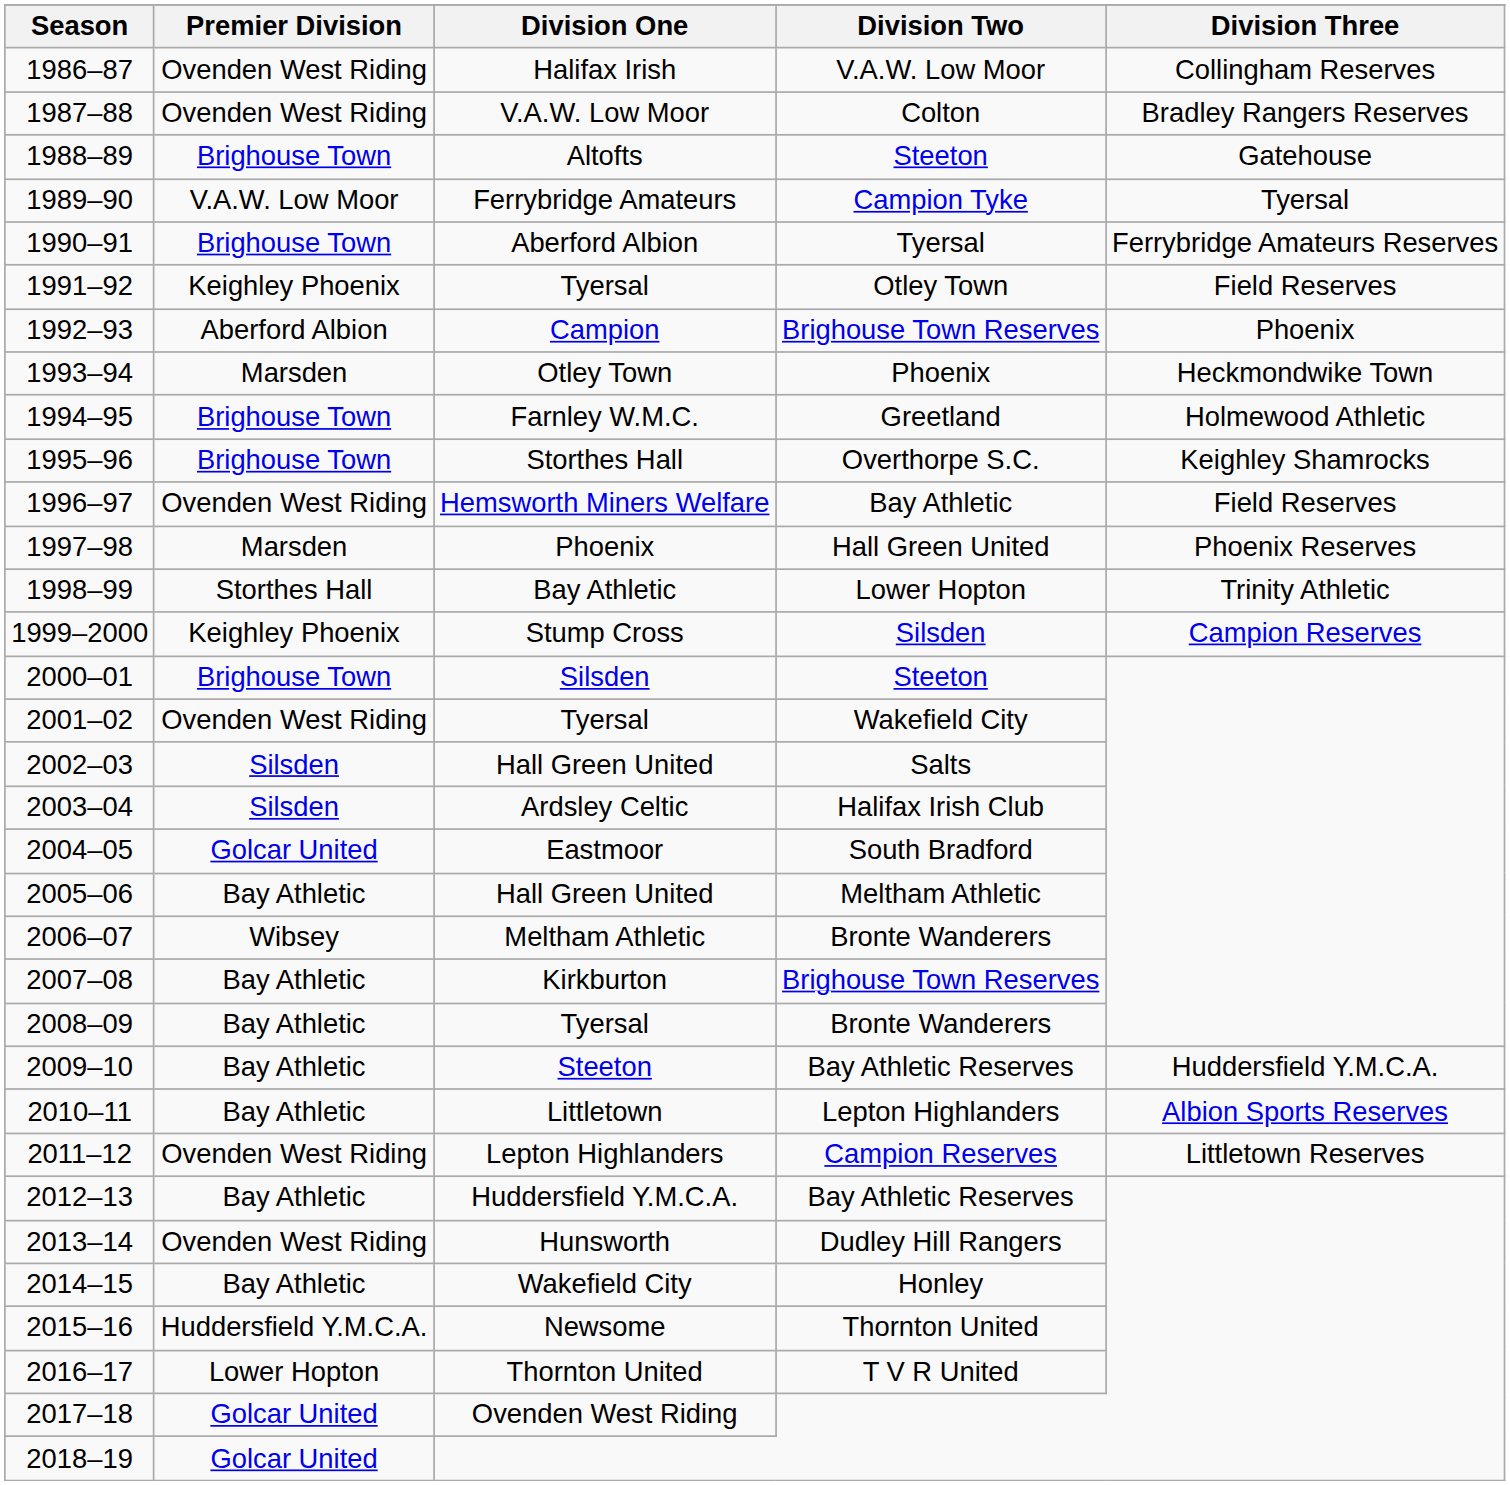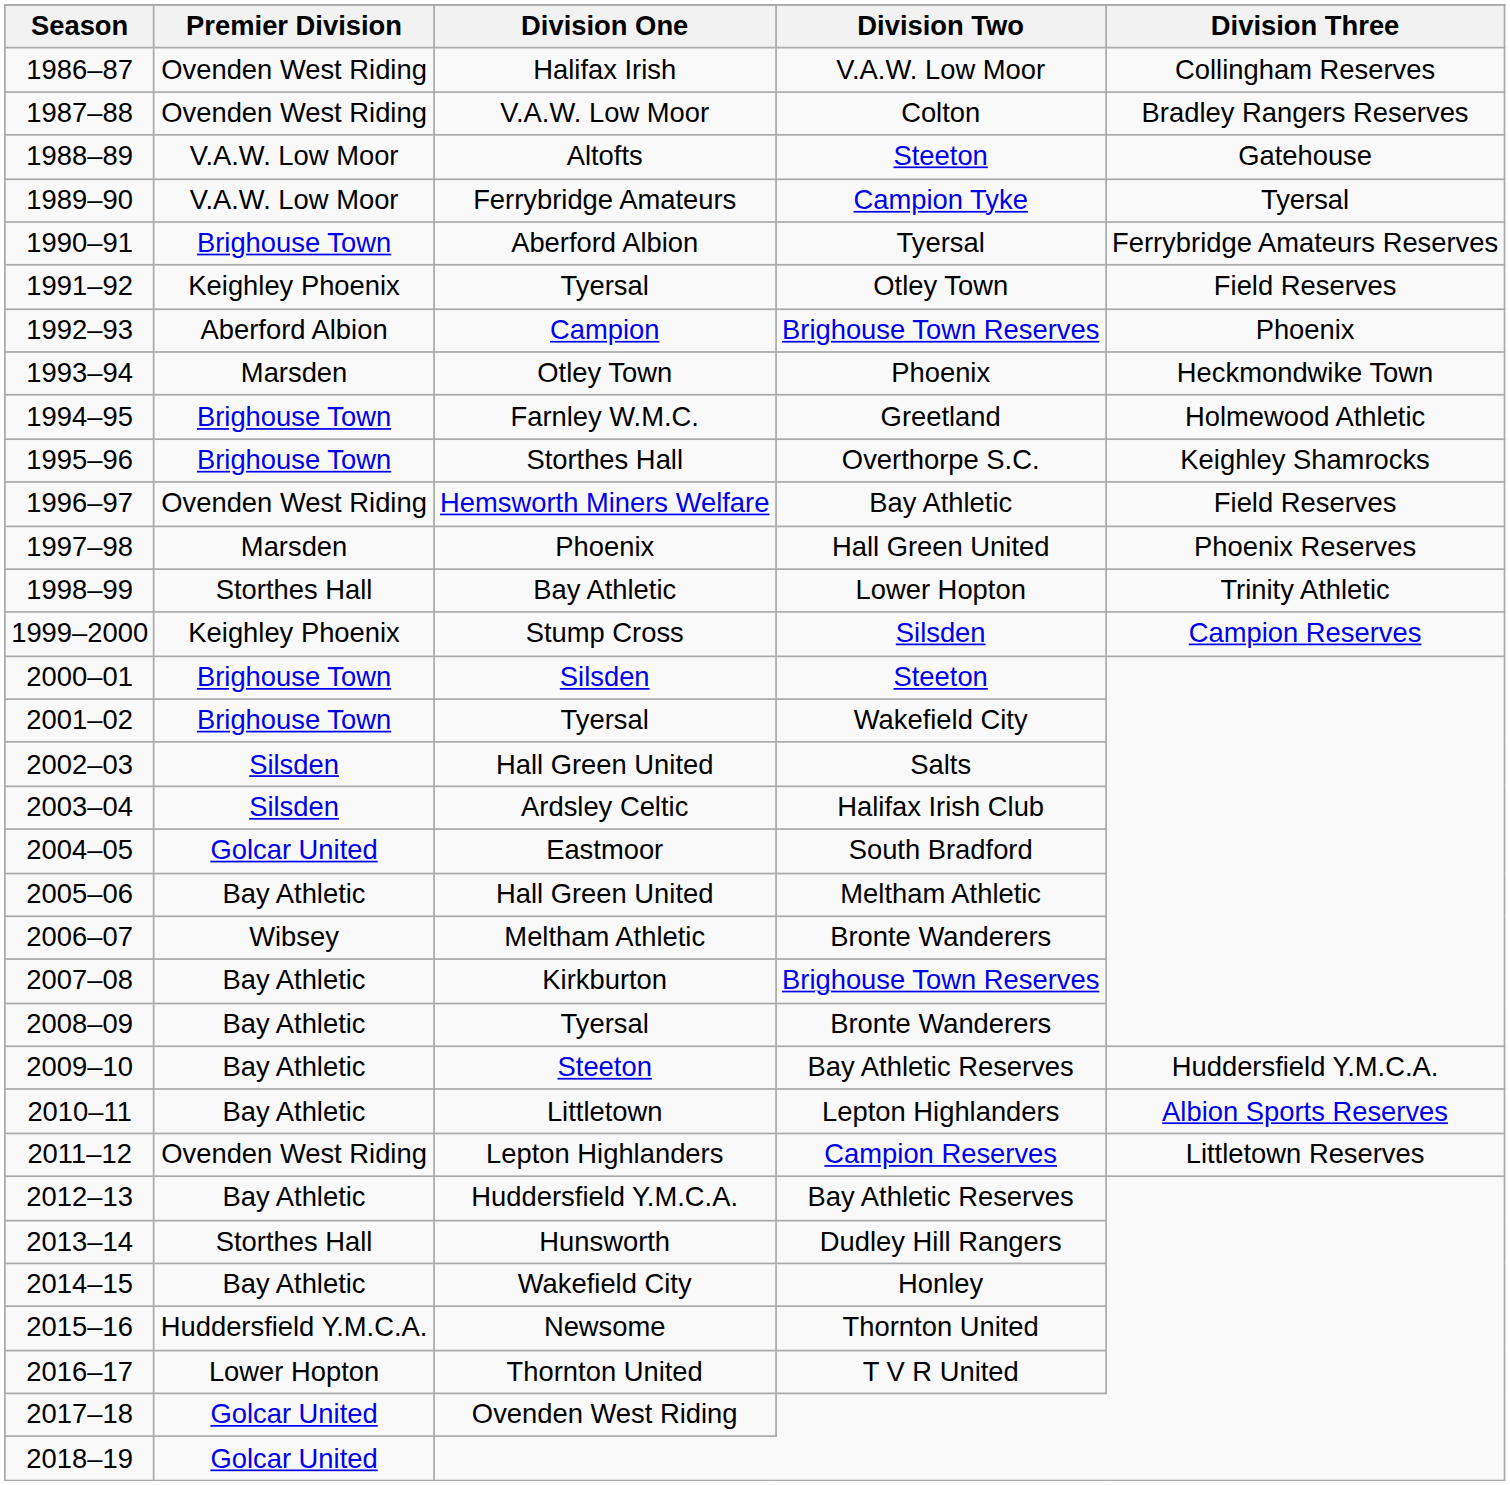Altofts | Premier Division: Brighouse Town -> V.A.W. Low Moor
2001–02 / Tyersal | Premier Division: Ovenden West Riding -> Brighouse Town
Hunsworth | Premier Division: Ovenden West Riding -> Storthes Hall
